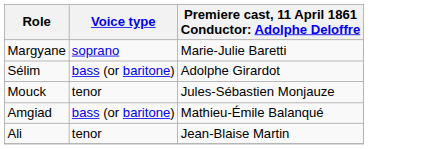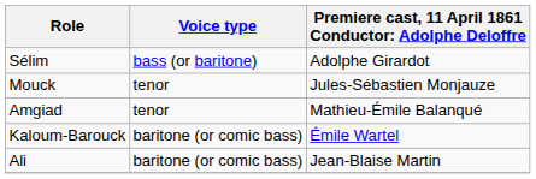- row: Margyane | soprano | Marie-Julie Baretti
Amgiad | Voice type: bass (or baritone) -> tenor
+ row: Kaloum-Barouck | baritone (or comic bass) | Émile Wartel
Ali | Voice type: tenor -> baritone (or comic bass)
